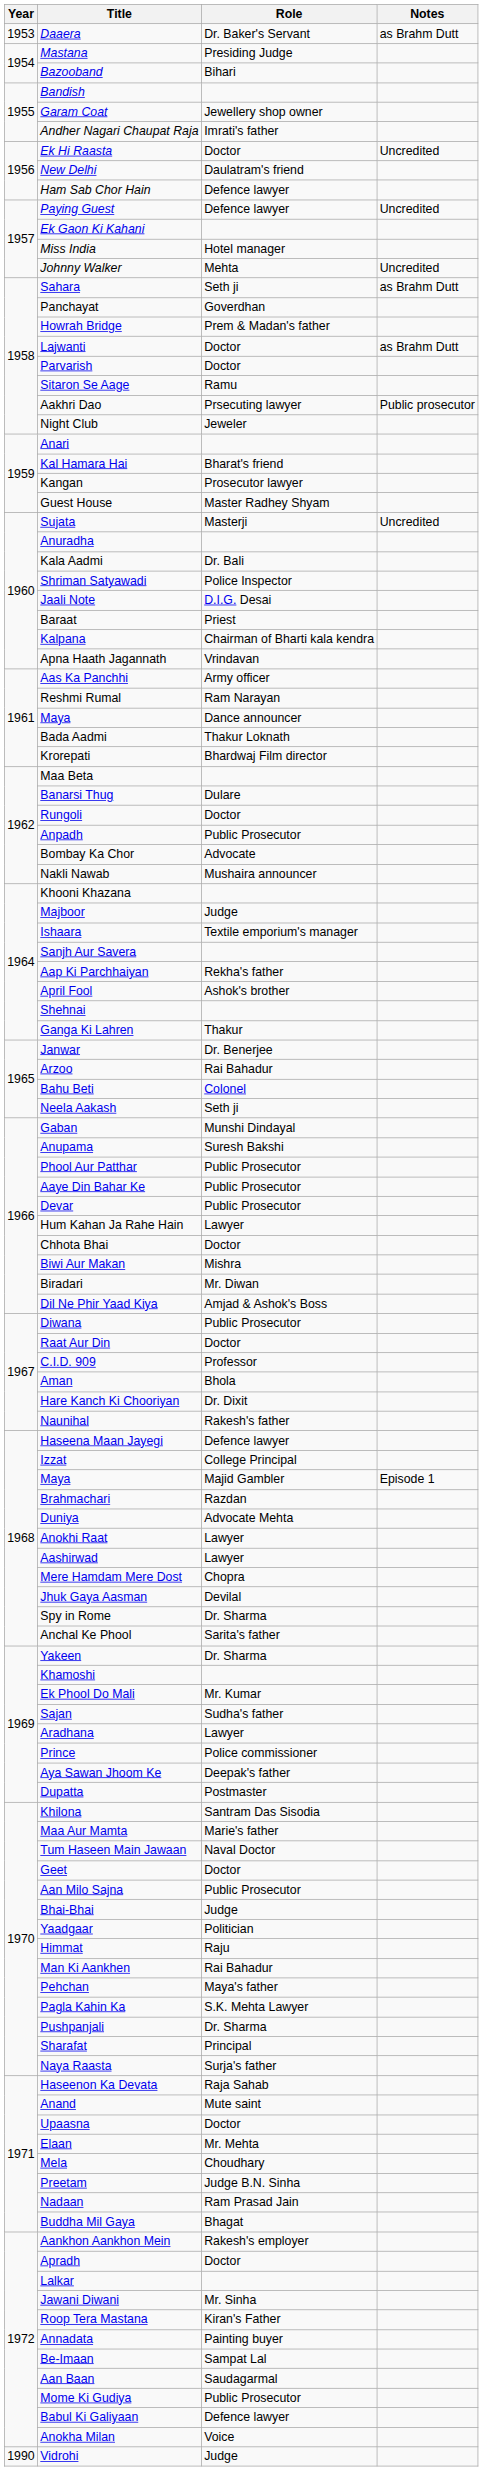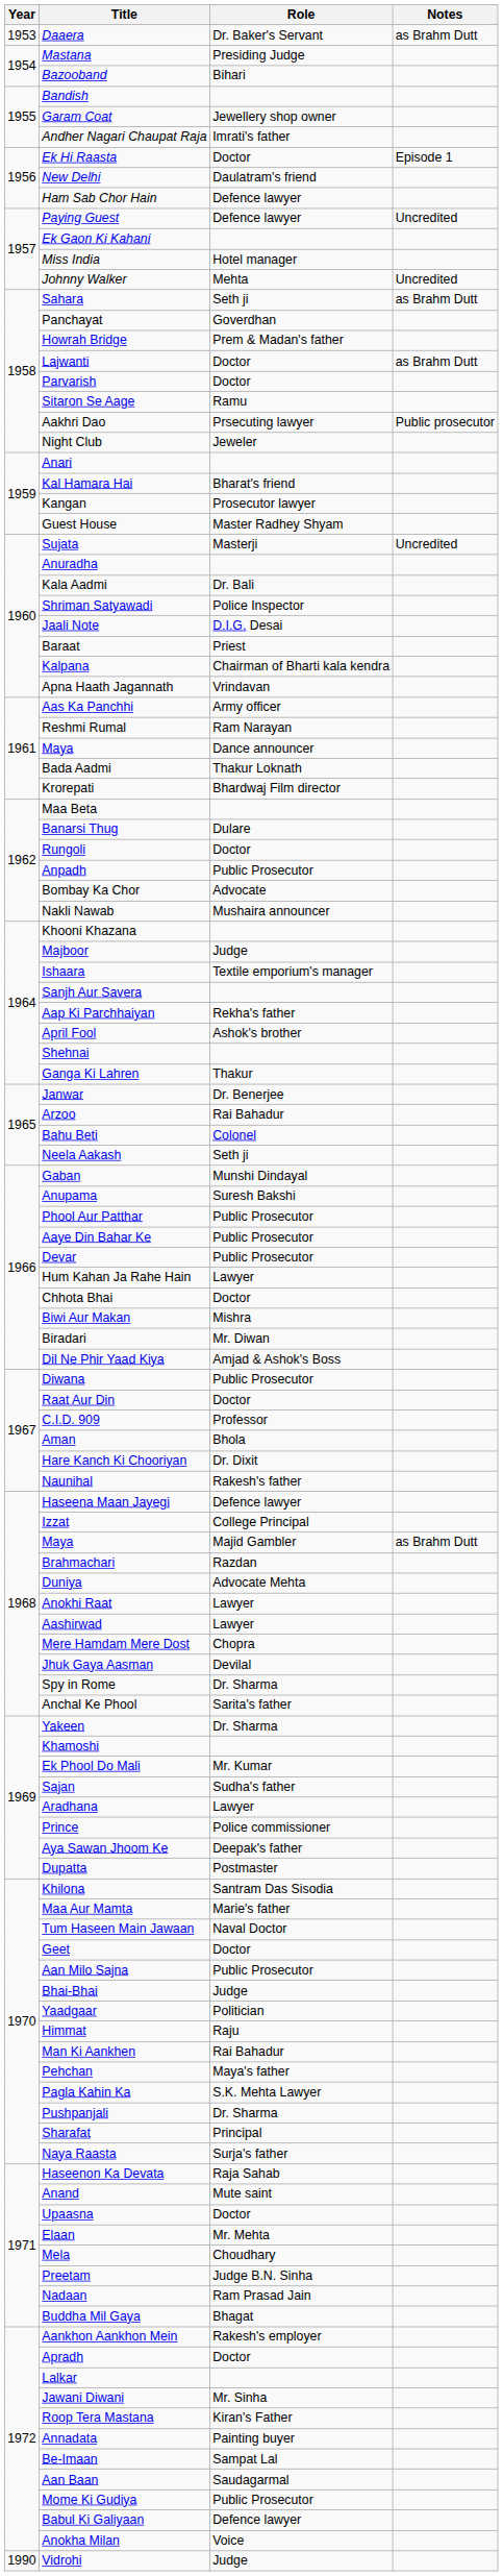Ek Hi Raasta | Notes: Uncredited -> Episode 1
Maya / Majid Gambler | Notes: Episode 1 -> as Brahm Dutt
